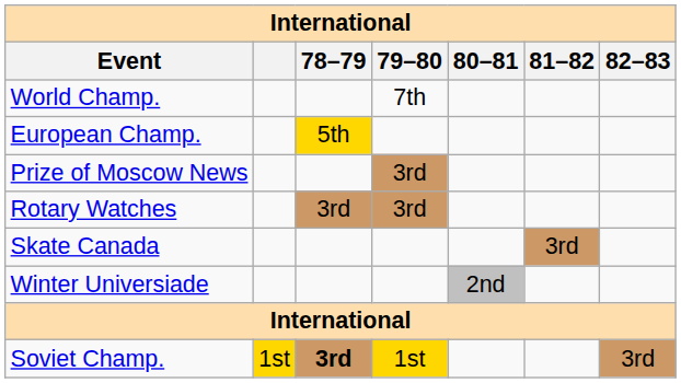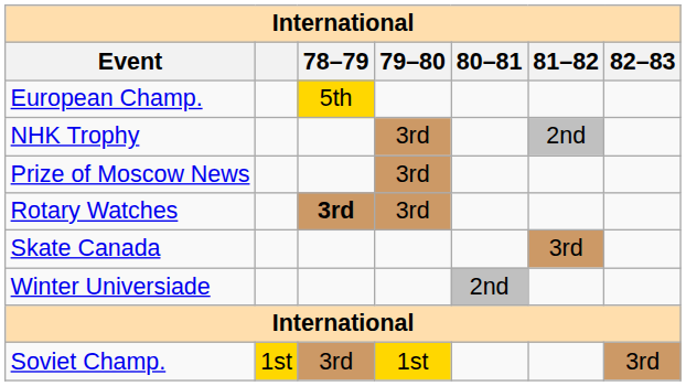- row: World Champ. | 7th
+ row: NHK Trophy | 3rd | 2nd
Rotary Watches | 78–79: normal -> bold
Soviet Champ. | 78–79: bold -> normal
